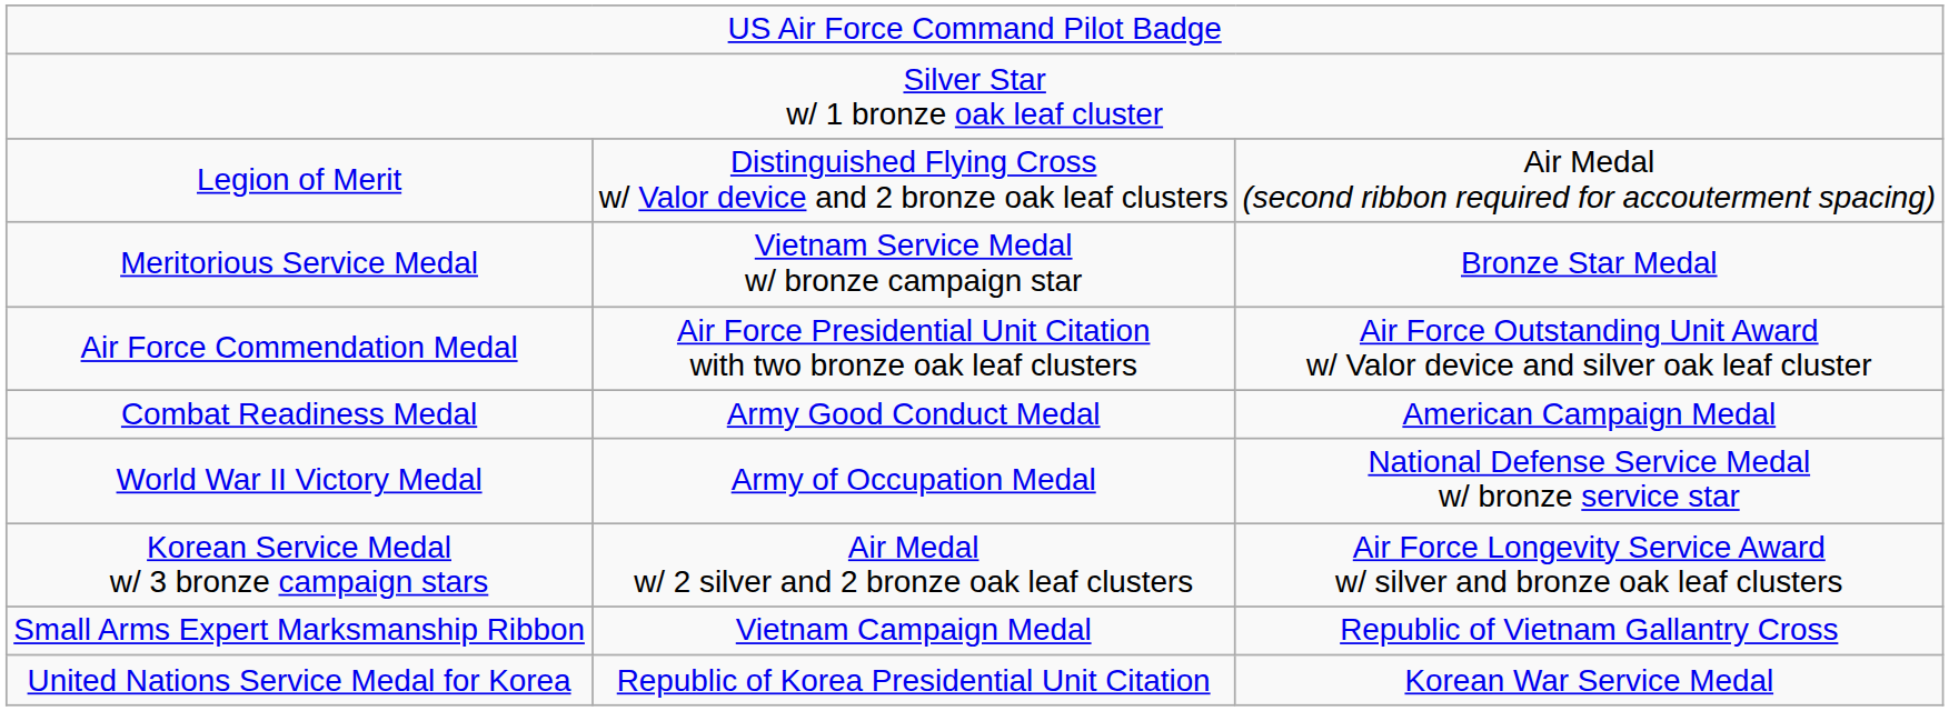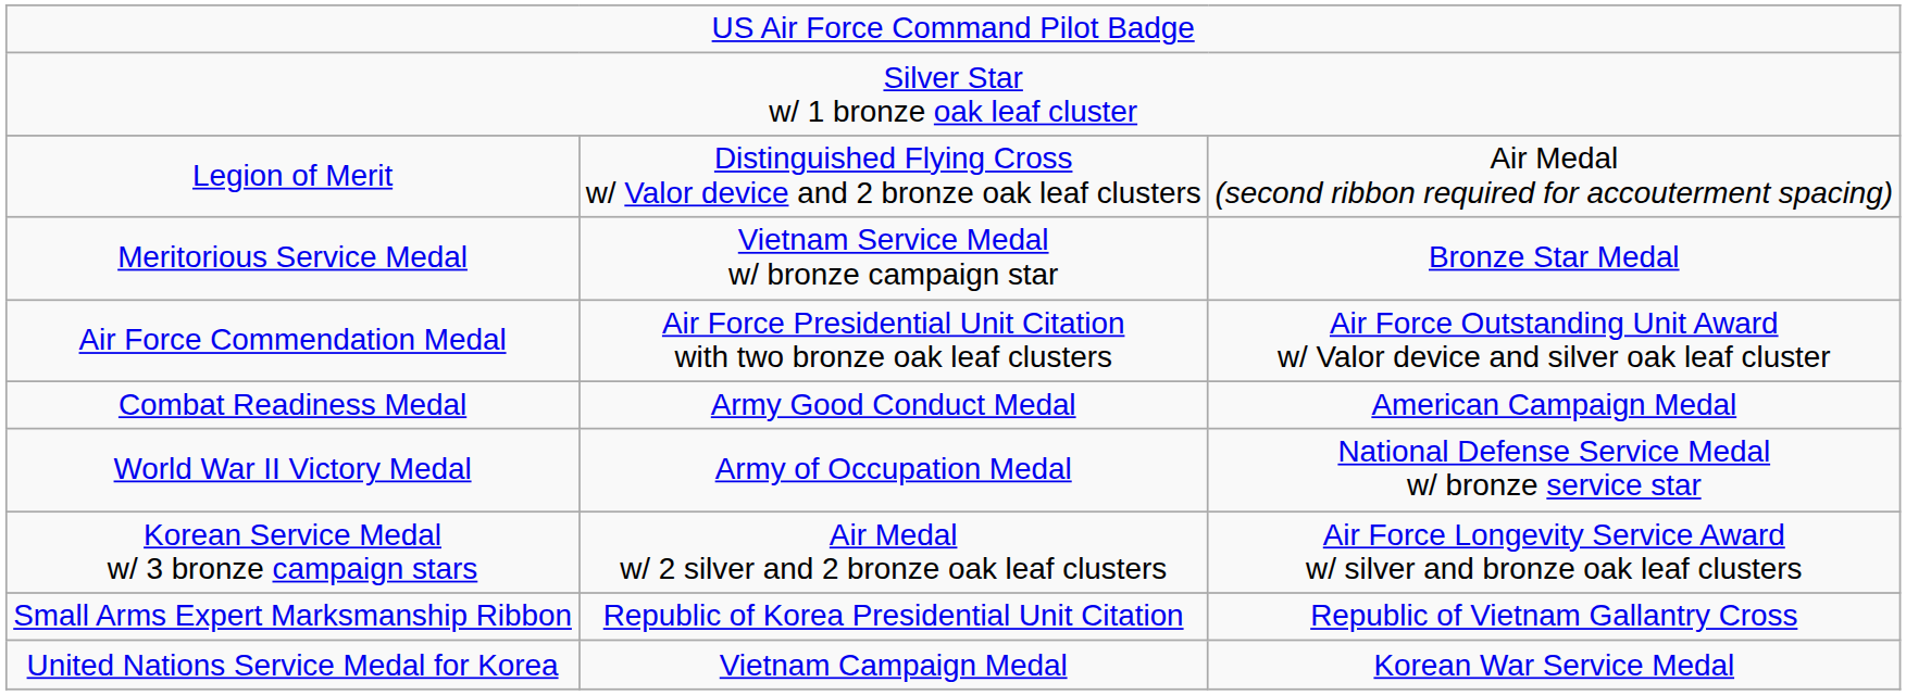Small Arms Expert Marksmanship Ribbon | column 2: Vietnam Campaign Medal -> Republic of Korea Presidential Unit Citation
United Nations Service Medal for Korea | column 2: Republic of Korea Presidential Unit Citation -> Vietnam Campaign Medal
